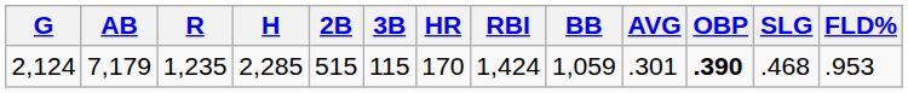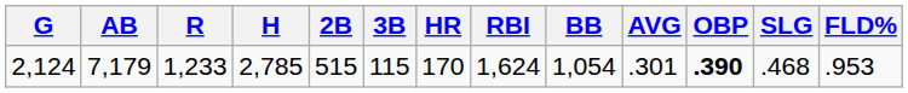2,124 | R: 1,235 -> 1,233
2,124 | H: 2,285 -> 2,785
2,124 | RBI: 1,424 -> 1,624
2,124 | BB: 1,059 -> 1,054
